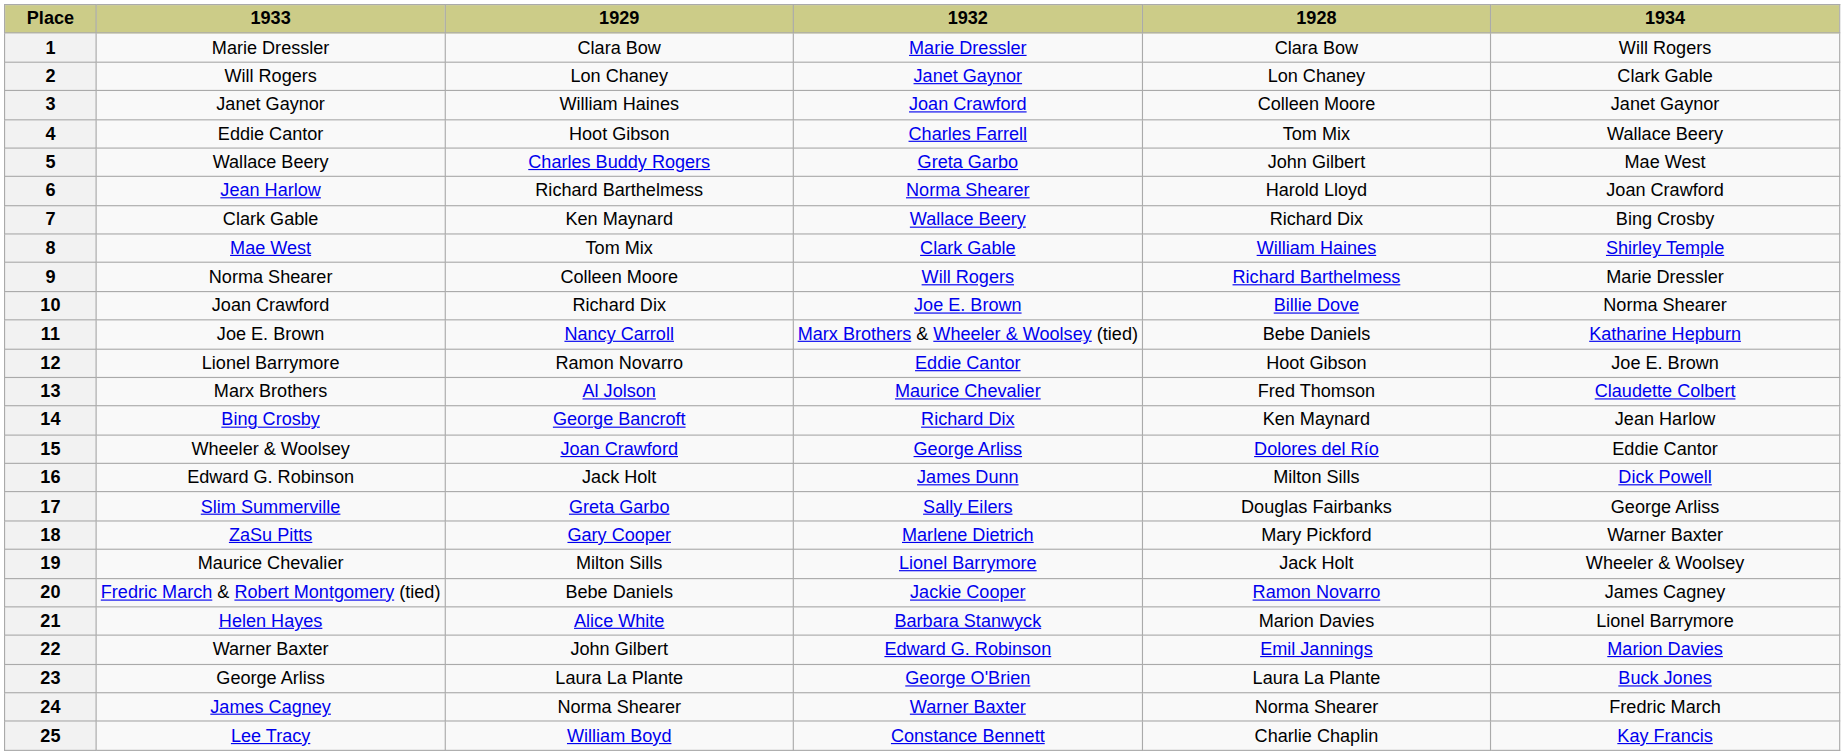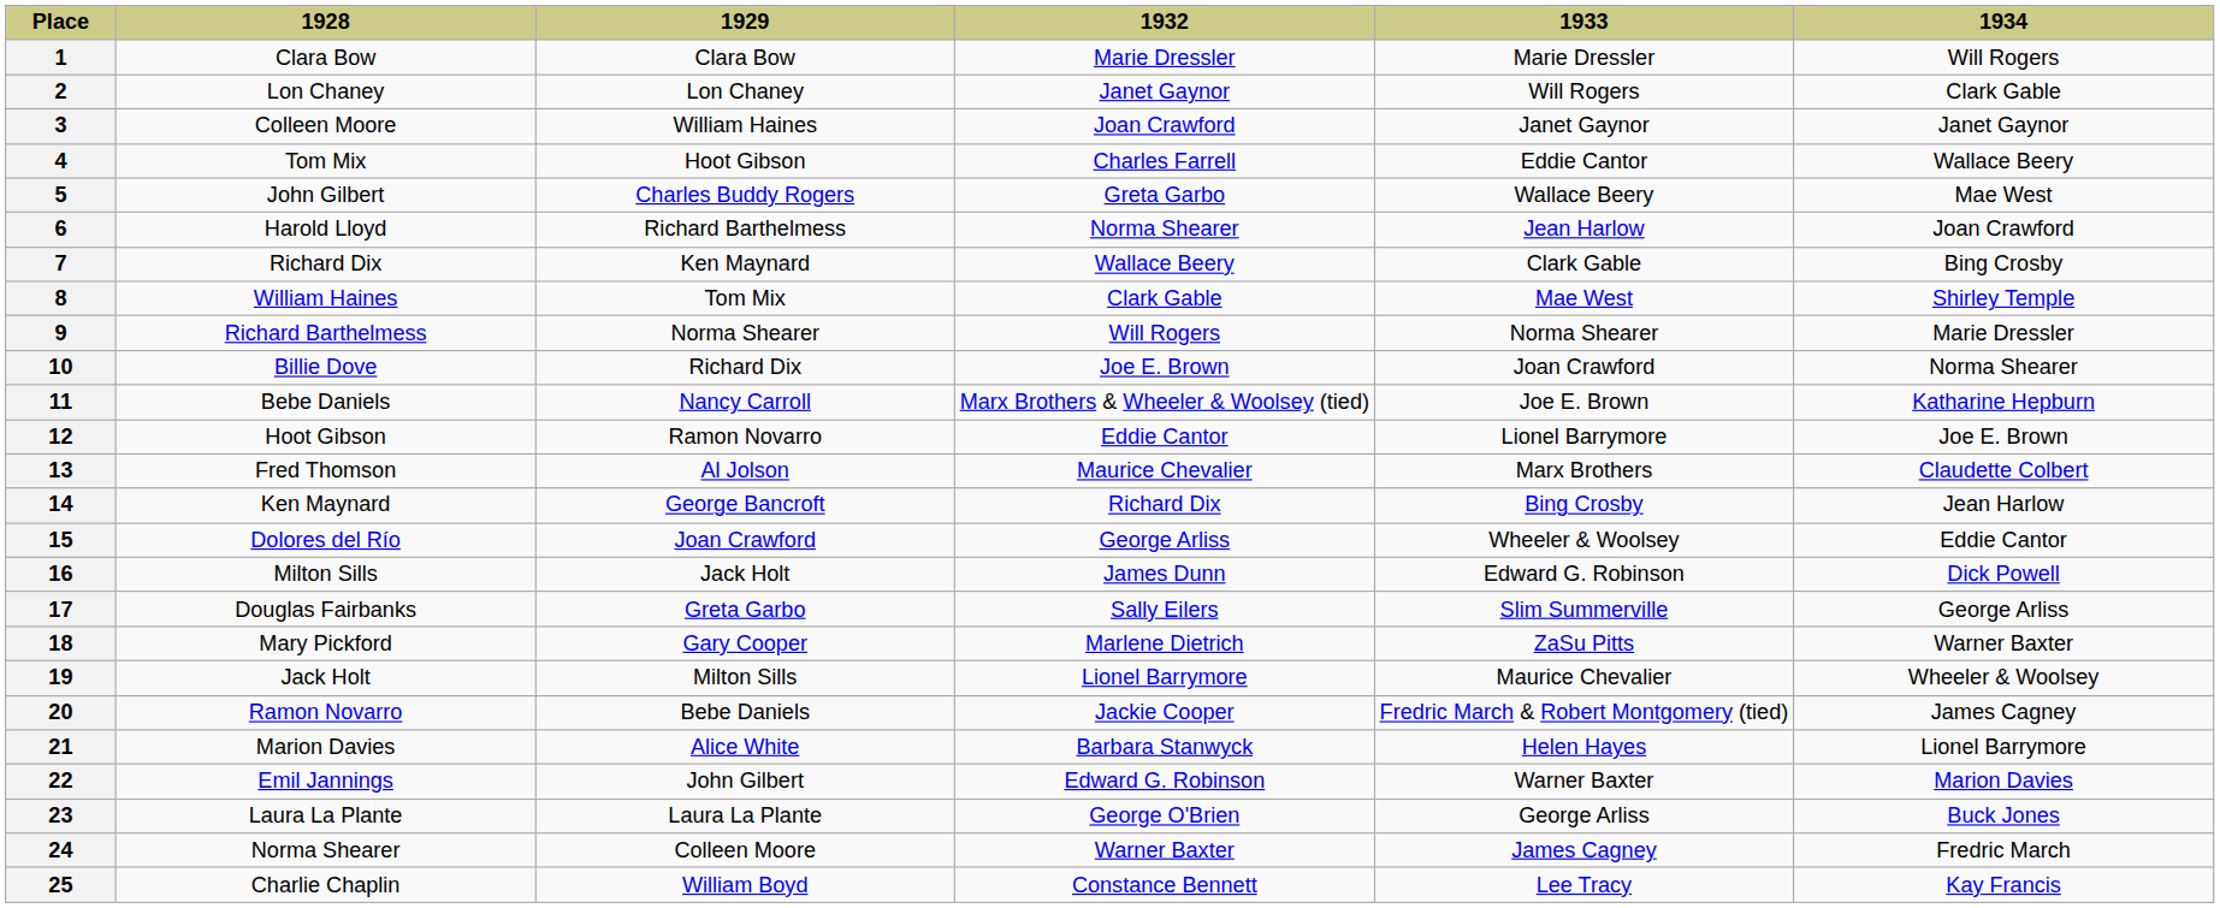columns swapped: 1928 <-> 1933
9 | 1929: Colleen Moore -> Norma Shearer
24 | 1929: Norma Shearer -> Colleen Moore
